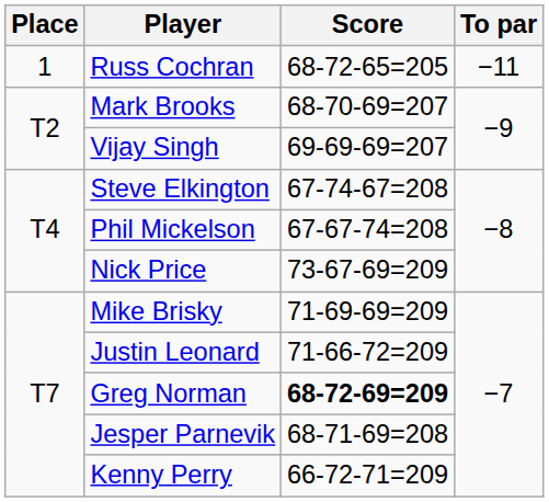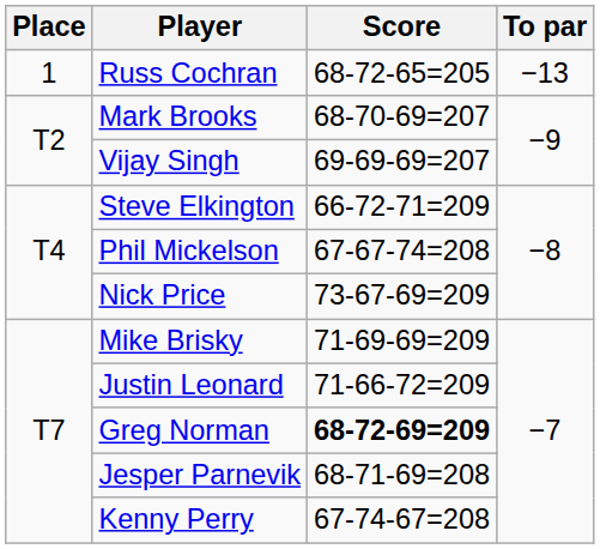Russ Cochran | To par: −11 -> −13
Steve Elkington | Score: 67-74-67=208 -> 66-72-71=209
Kenny Perry | Score: 66-72-71=209 -> 67-74-67=208
